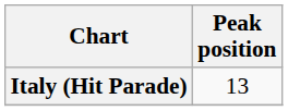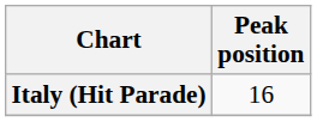Italy (Hit Parade) | Peak position: 13 -> 16
